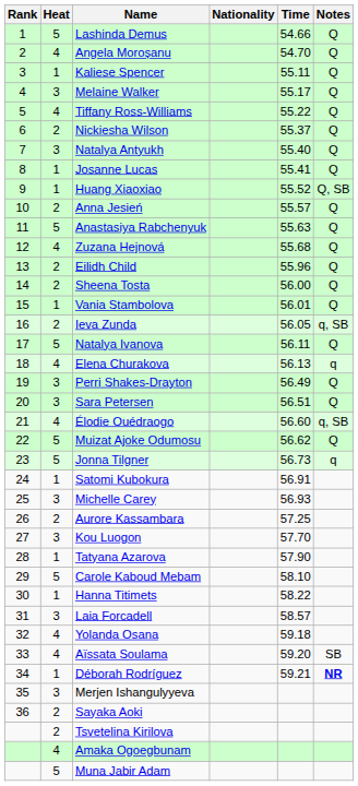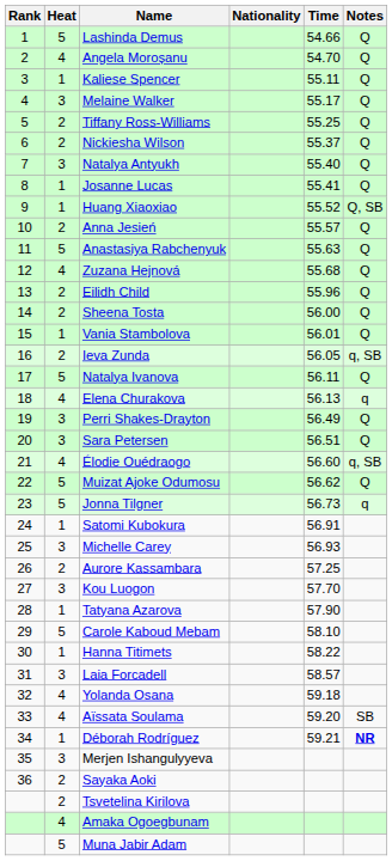Tiffany Ross-Williams | Heat: 4 -> 2
Tiffany Ross-Williams | Time: 55.22 -> 55.25
